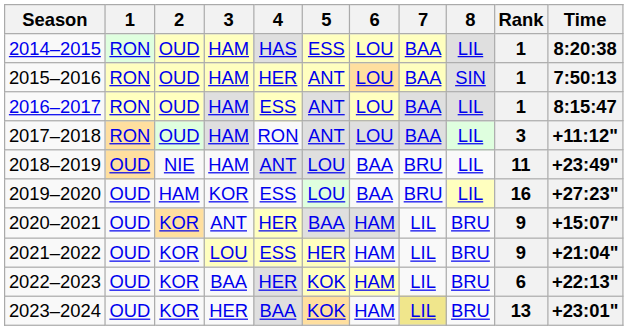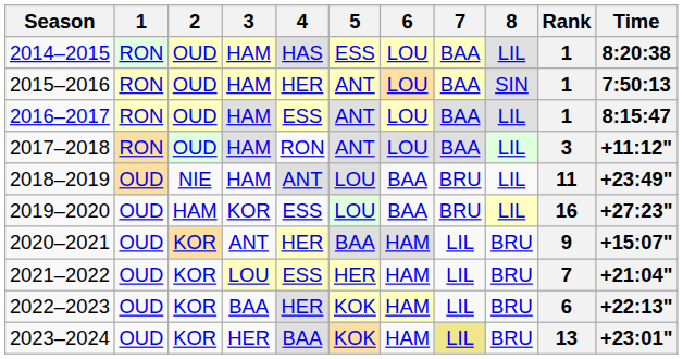2021–2022 | Rank: 9 -> 7
